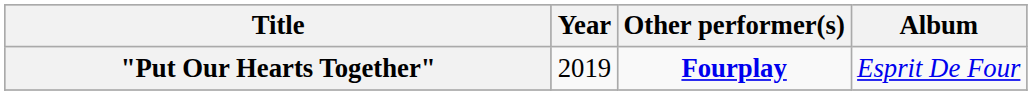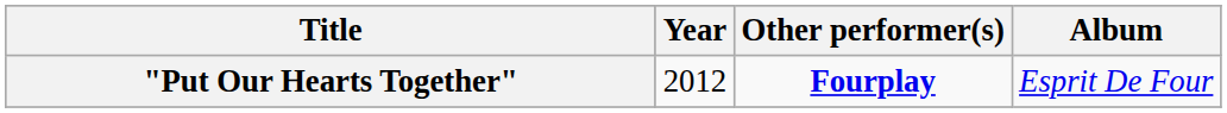"Put Our Hearts Together" | Year: 2019 -> 2012
